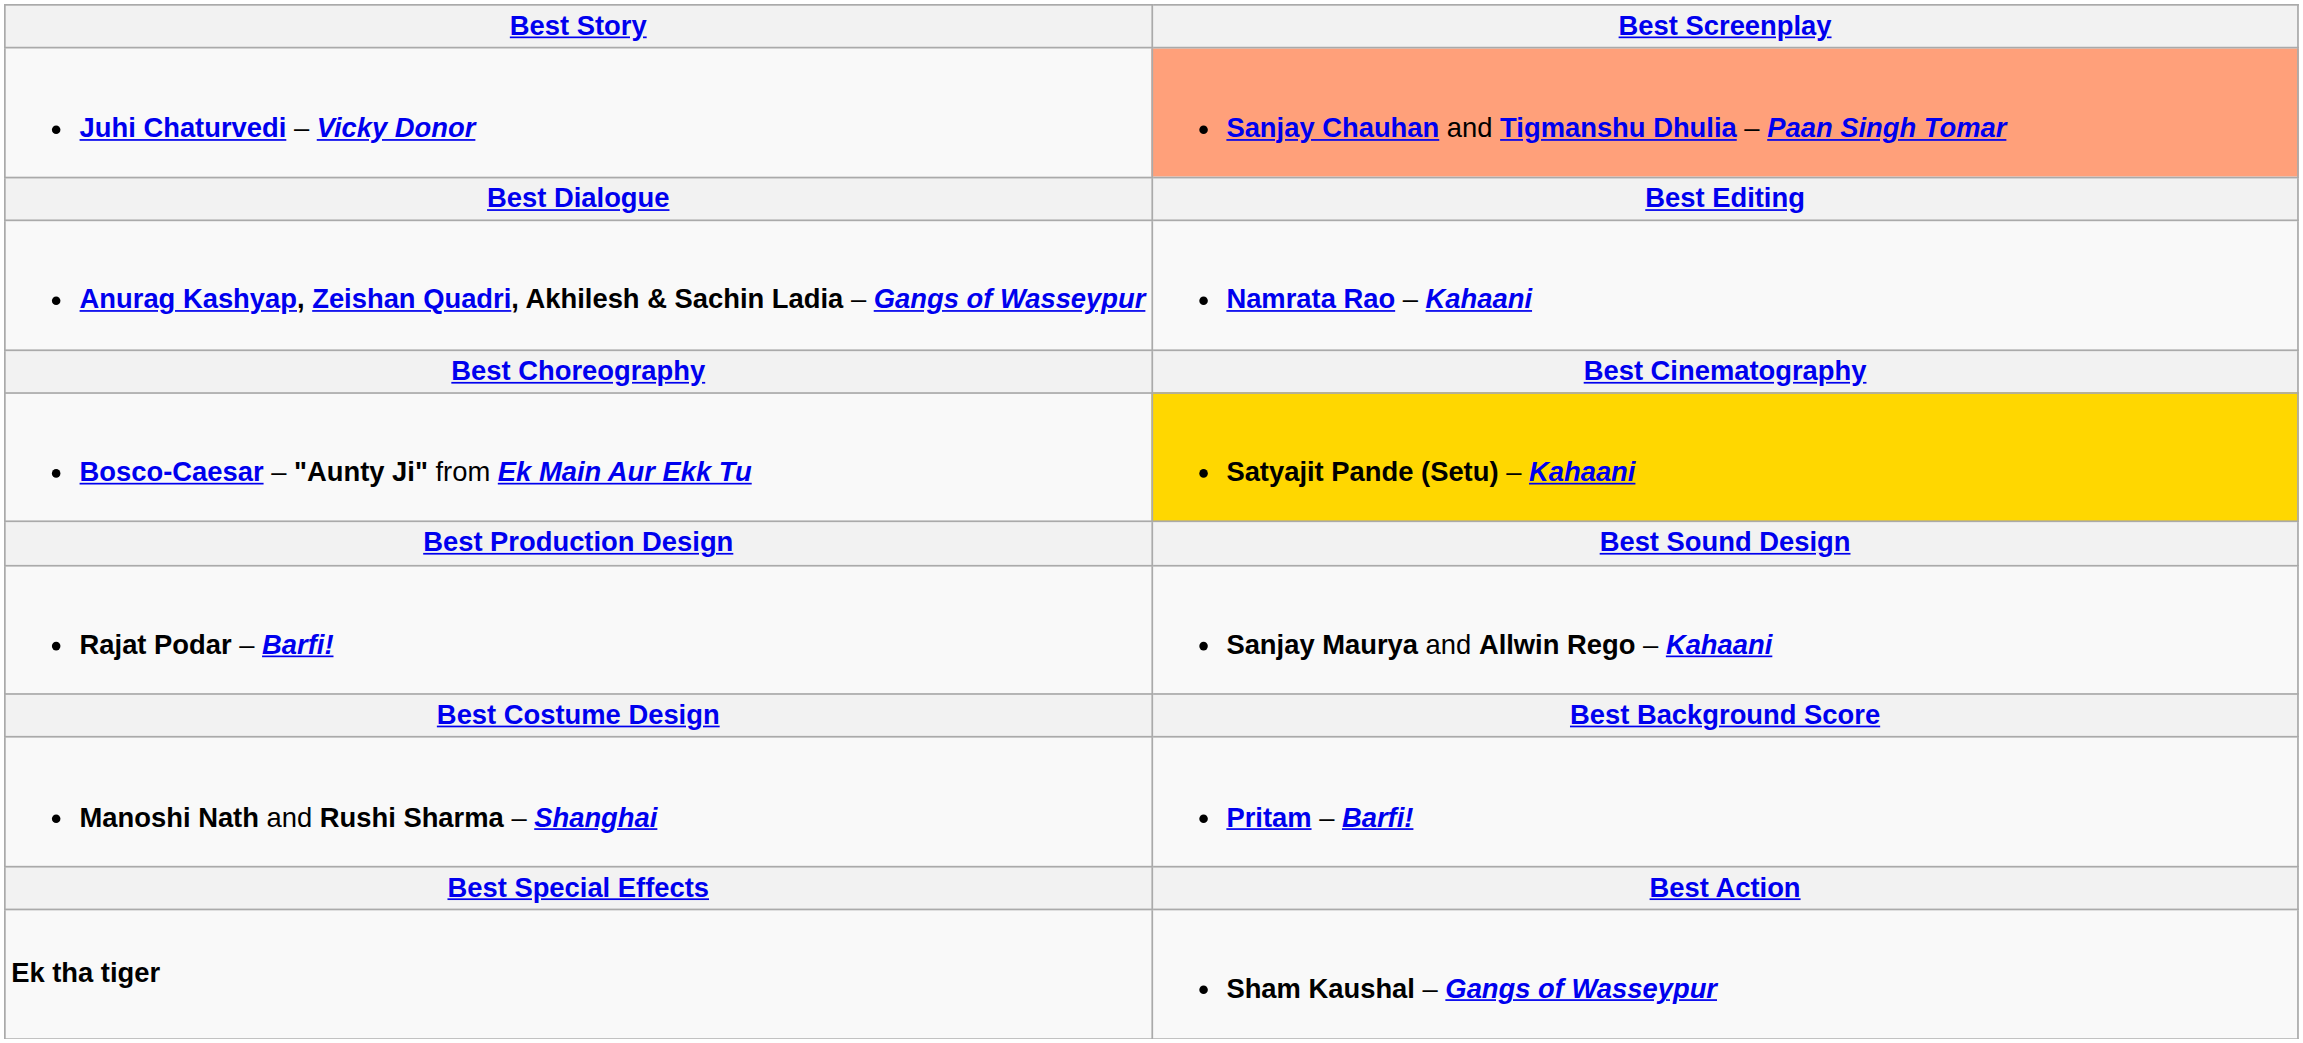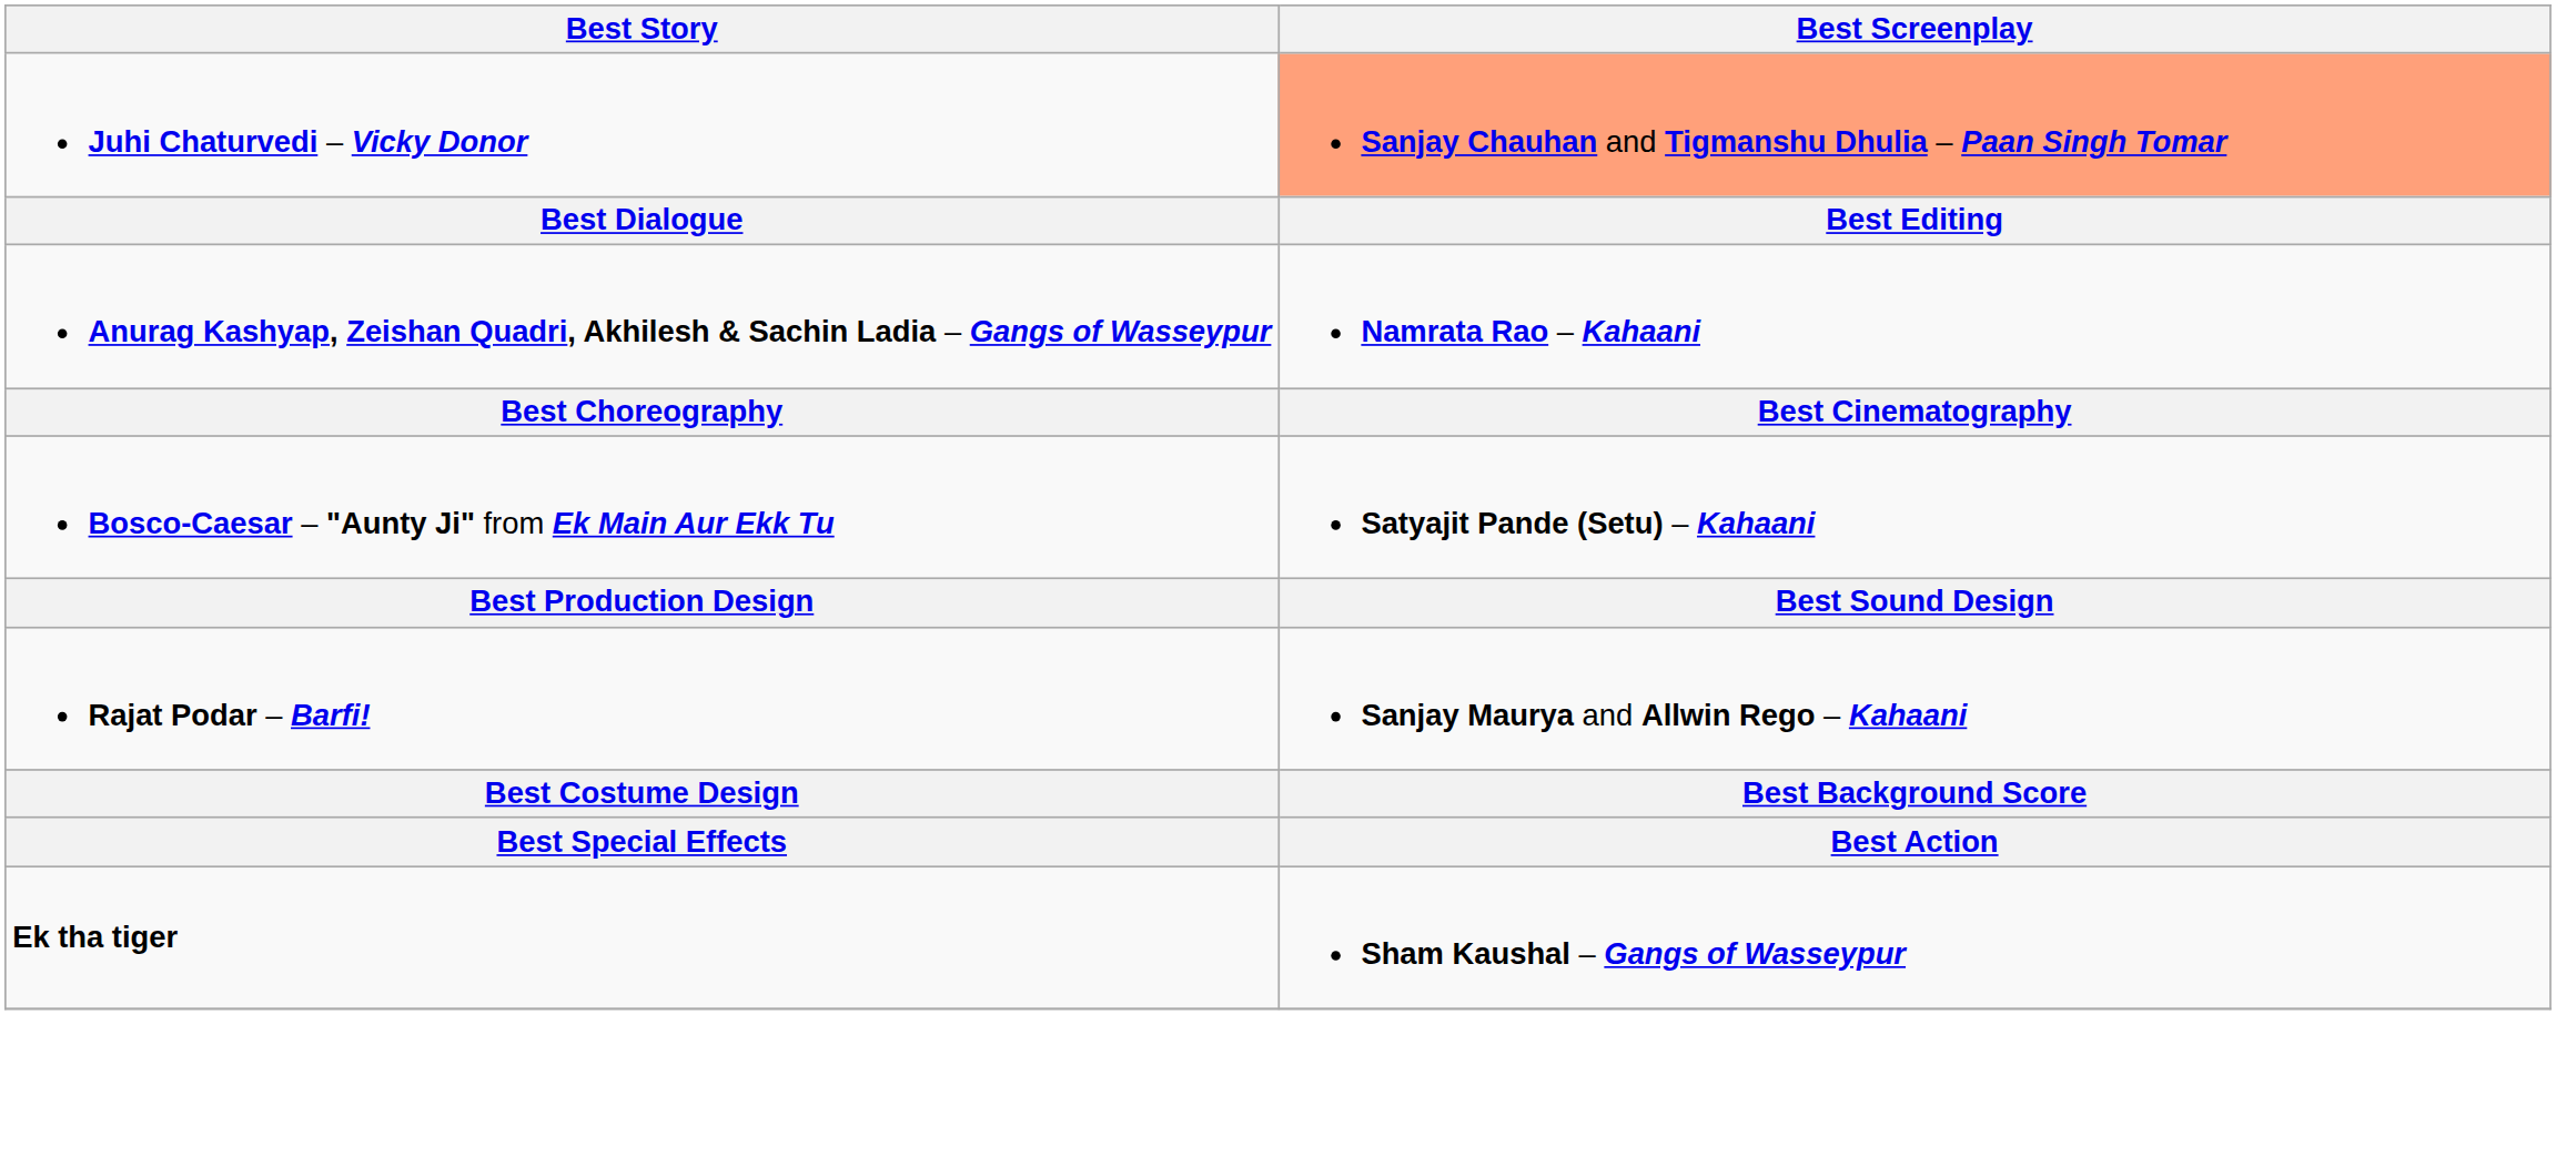Bosco-Caesar – "Aunty Ji" from Ek Main Aur Ekk Tu | Best Screenplay: gold background -> no background
- row: Manoshi Nath and Rushi Sharma – Shanghai | Pritam – Barfi!
